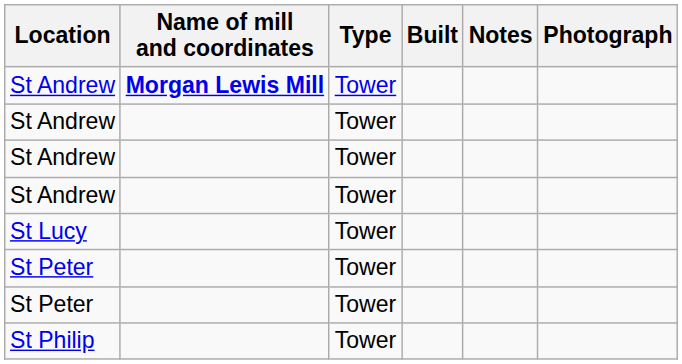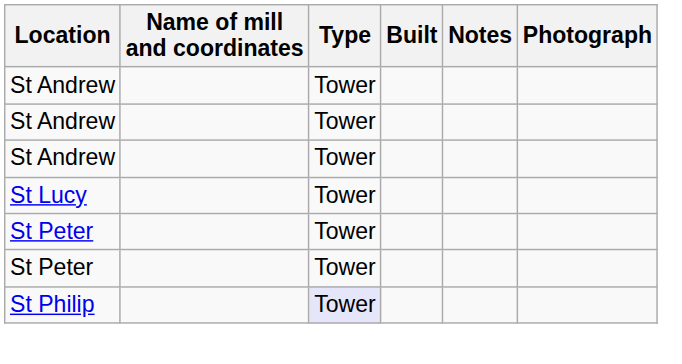- row: St Andrew | Morgan Lewis Mill | Tower
St Philip | Type: no background -> lavender background
